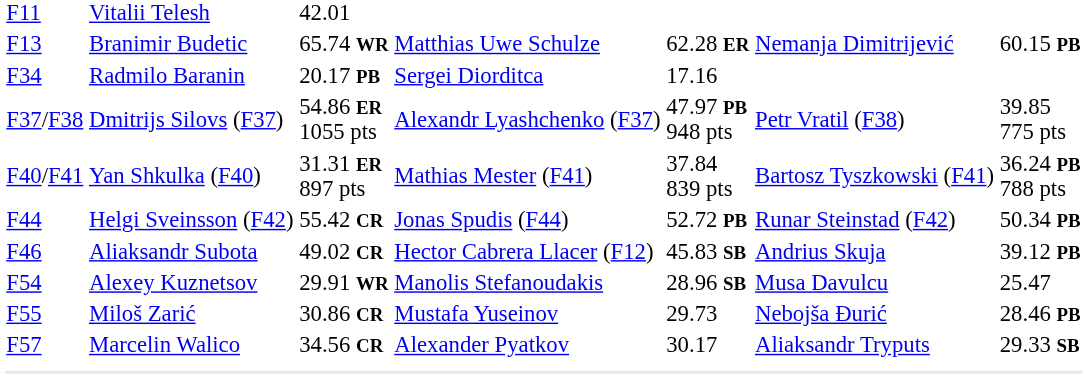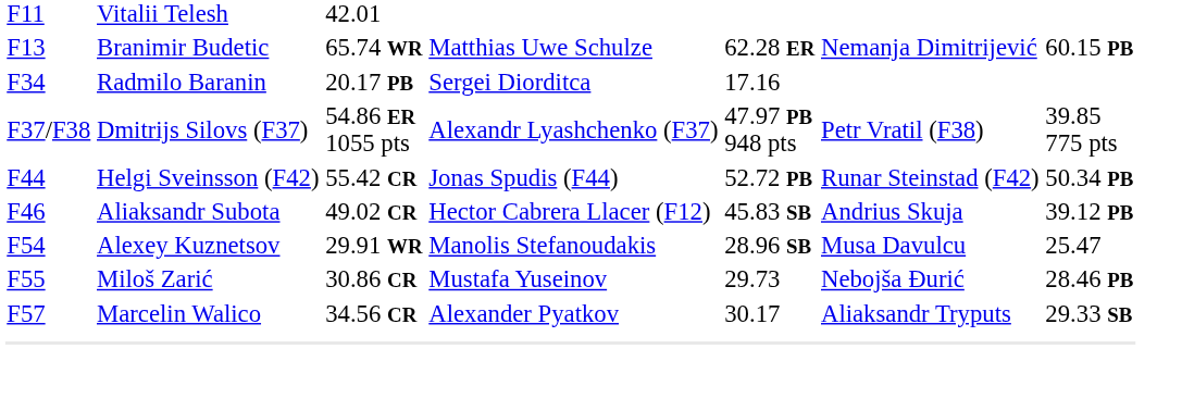- row: F40/F41 | Yan Shkulka (F40) | 31.31 ER 897 pts | Mathias Mester (F41) | 37.84 839 pts | Bartosz Tyszkowski (F41) | 36.24 PB 788 pts
